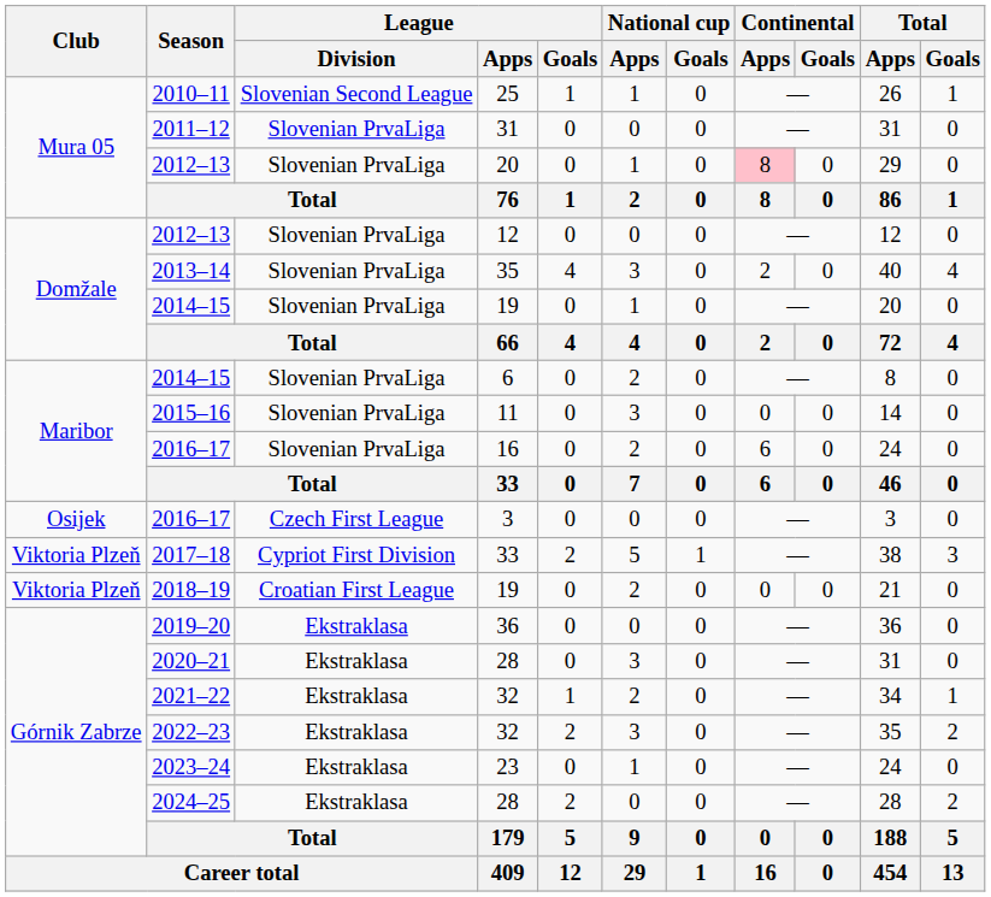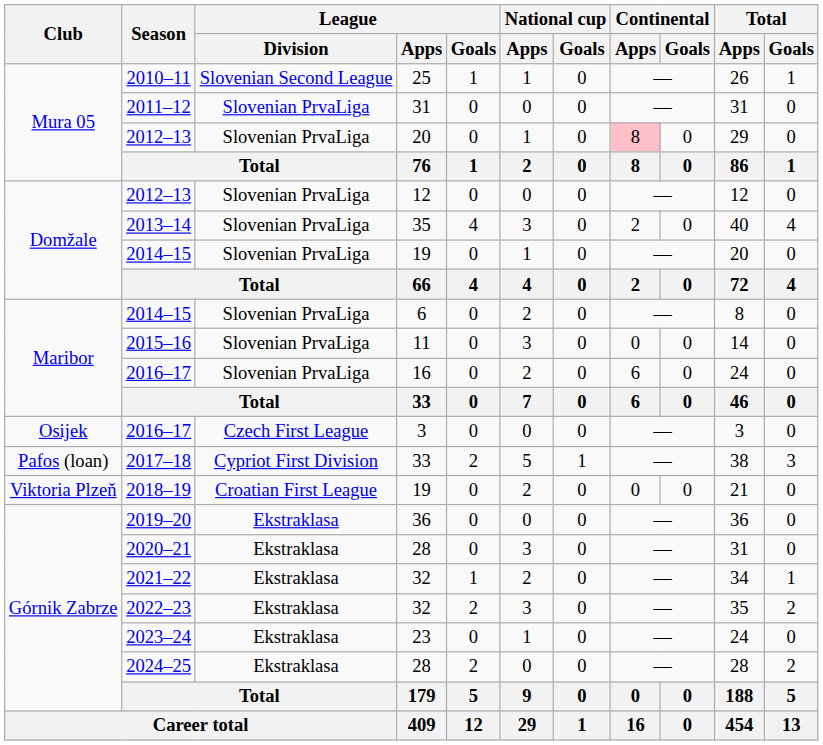2017–18 | Club: Viktoria Plzeň -> Pafos (loan)
